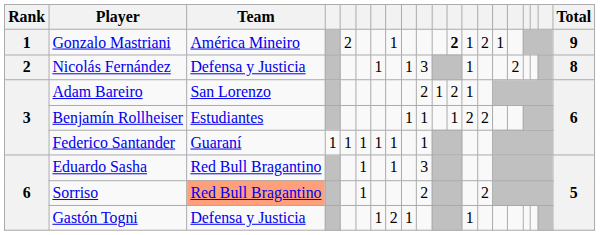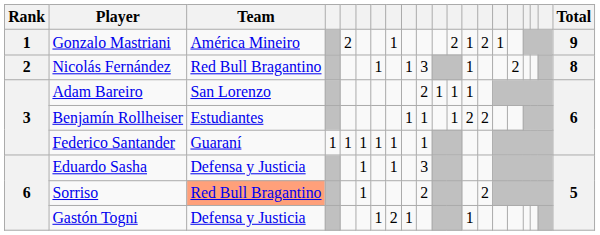Gonzalo Mastriani | column 12: bold -> normal
Nicolás Fernández | Team: Defensa y Justicia -> Red Bull Bragantino
Adam Bareiro | column 12: 2 -> 1
Eduardo Sasha | Team: Red Bull Bragantino -> Defensa y Justicia
